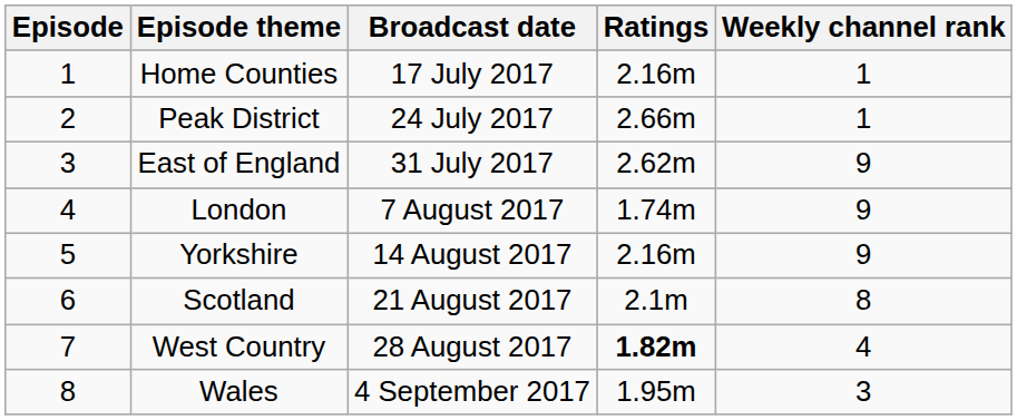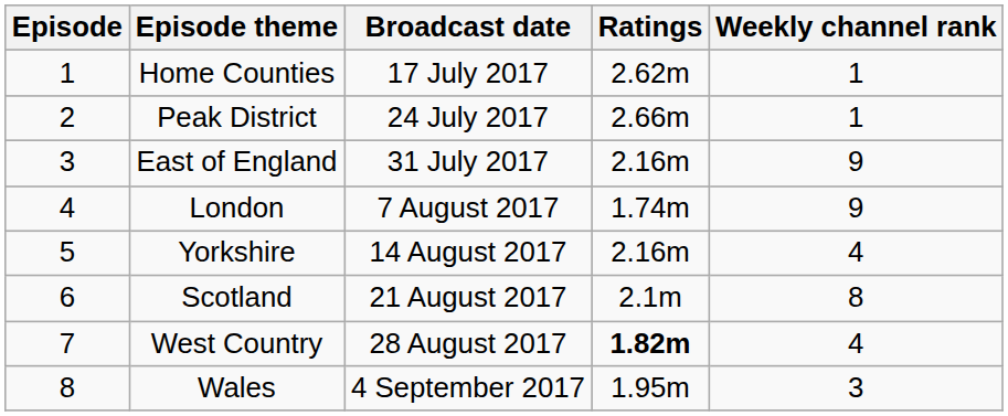Home Counties | Ratings: 2.16m -> 2.62m
East of England | Ratings: 2.62m -> 2.16m
Yorkshire | Weekly channel rank: 9 -> 4
